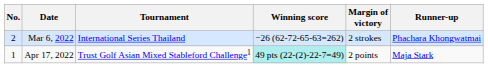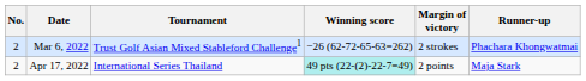Mar 6, 2022 | Tournament: International Series Thailand -> Trust Golf Asian Mixed Stableford Challenge1
Apr 17, 2022 | No.: 1 -> 2
Apr 17, 2022 | Tournament: Trust Golf Asian Mixed Stableford Challenge1 -> International Series Thailand
